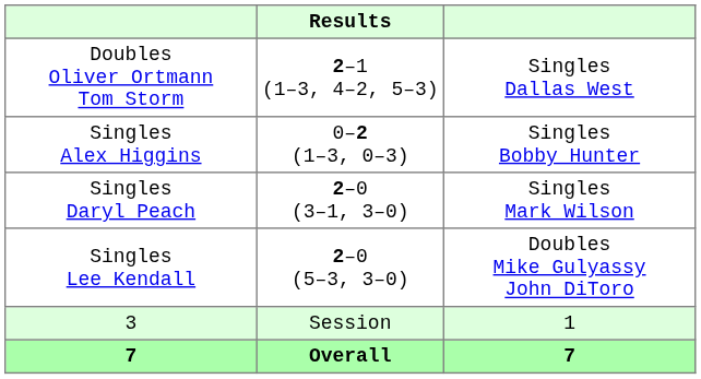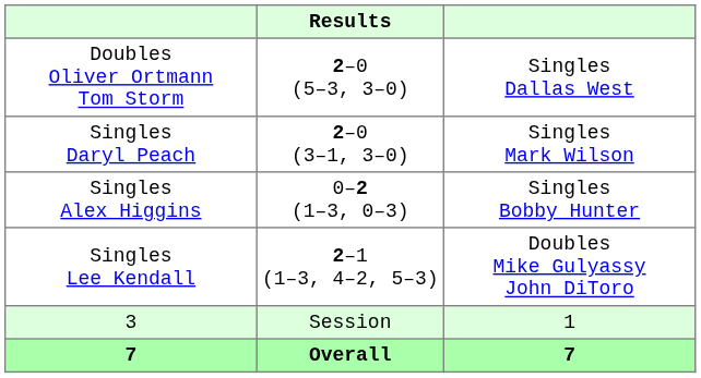Doubles Oliver Ortmann Tom Storm | Results: 2–1 (1–3, 4–2, 5–3) -> 2–0 (5–3, 3–0)
rows swapped: Singles Alex Higgins <-> Singles Daryl Peach
Singles Lee Kendall | Results: 2–0 (5–3, 3–0) -> 2–1 (1–3, 4–2, 5–3)
